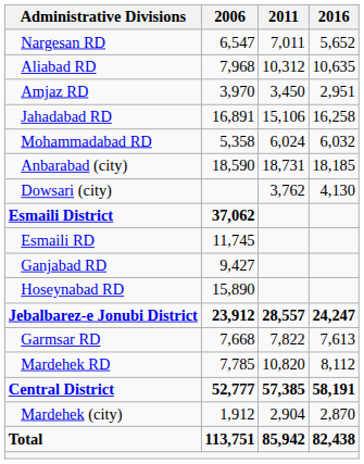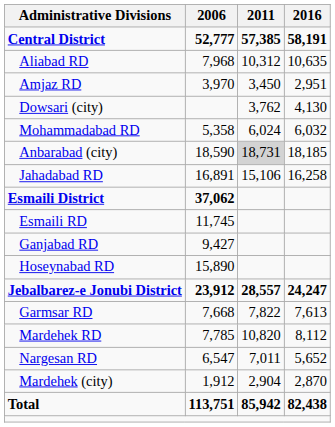rows swapped: Central District <-> Nargesan RD
rows swapped: Jahadabad RD <-> Dowsari (city)
Anbarabad (city) | 2011: no background -> lightgrey background
